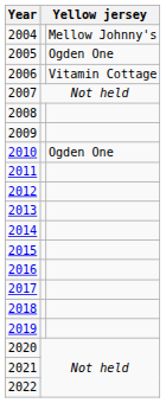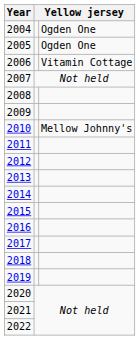2004 | column 3: Mellow Johnny's -> Ogden One
2010 | column 3: Ogden One -> Mellow Johnny's
